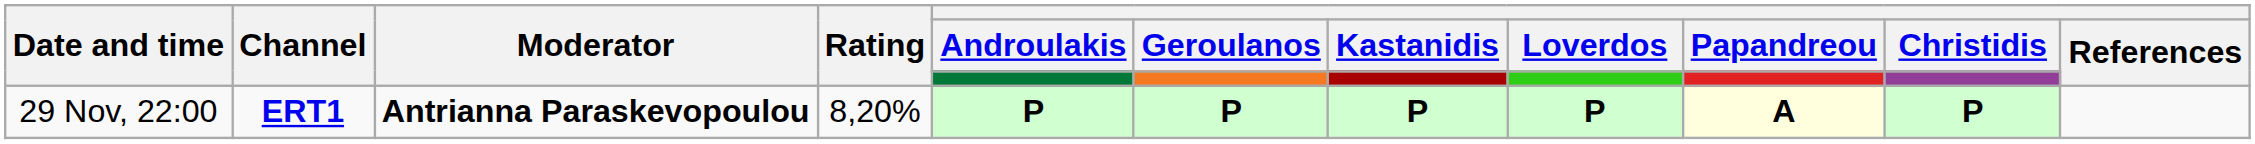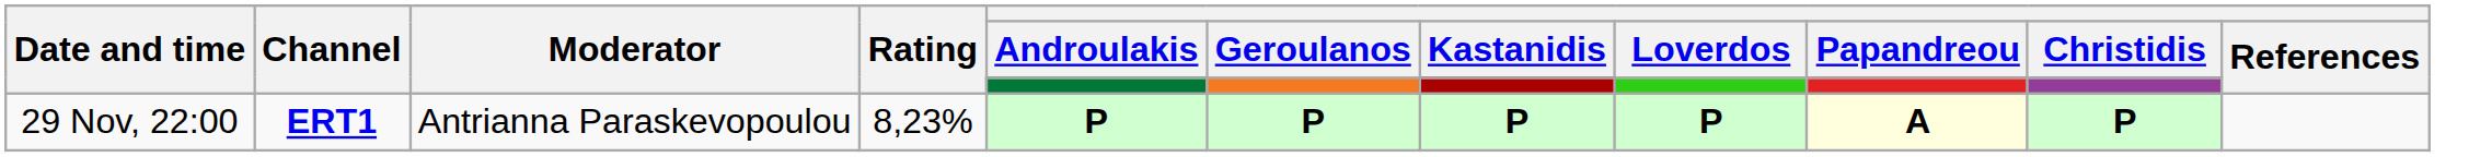29 Nov, 22:00 | Moderator: bold -> normal
29 Nov, 22:00 | Rating: 8,20% -> 8,23%
